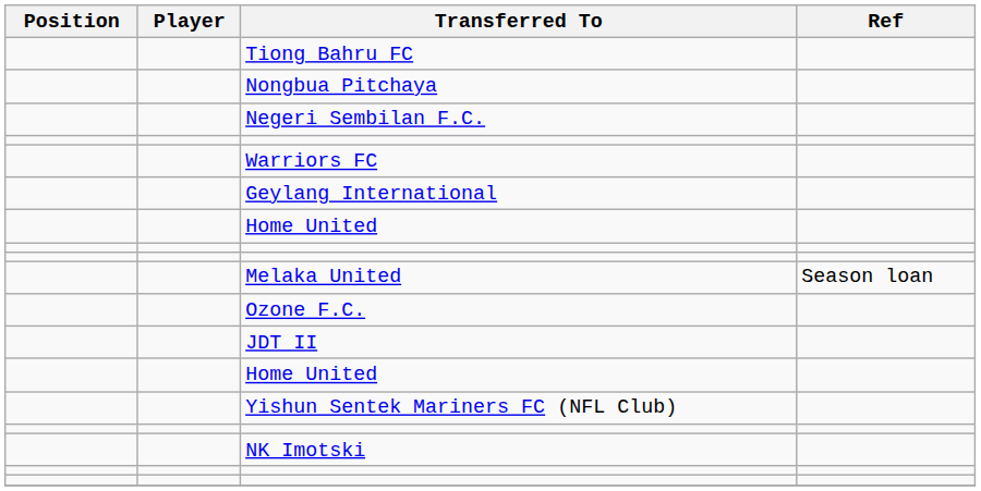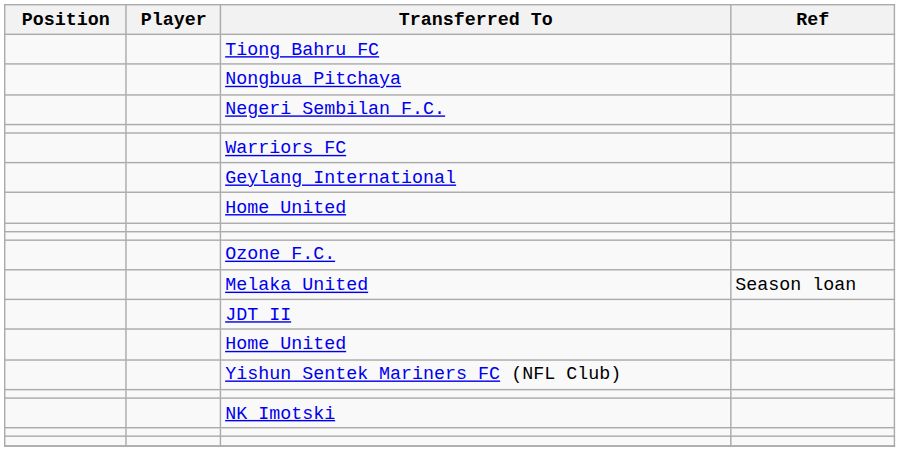rows swapped: Melaka United <-> Ozone F.C.
